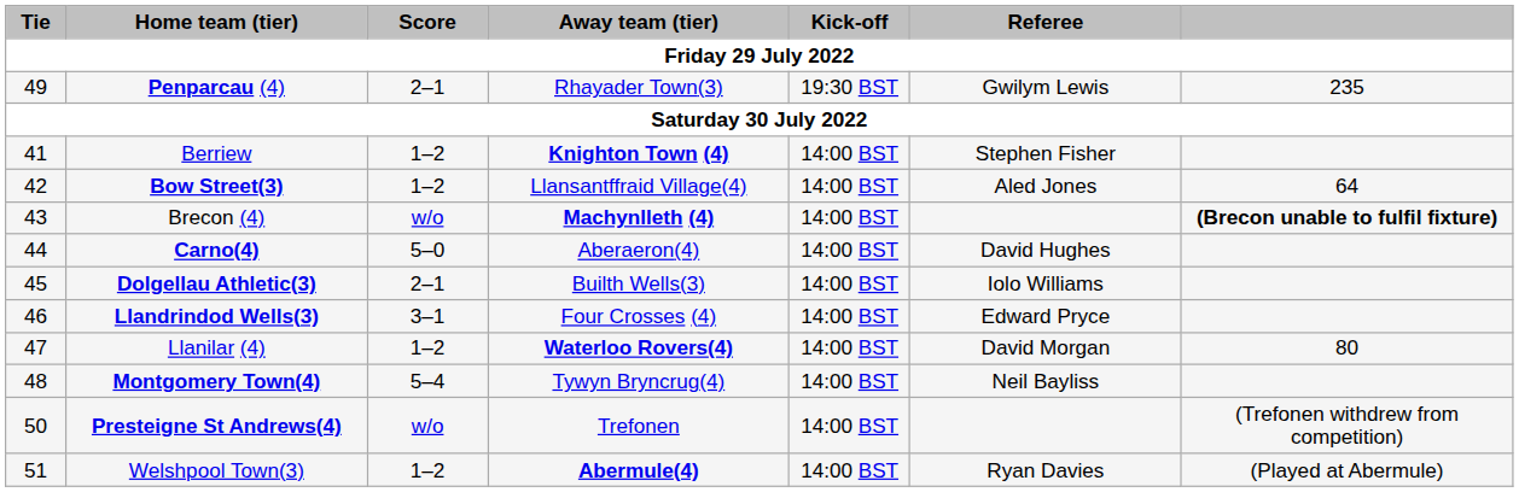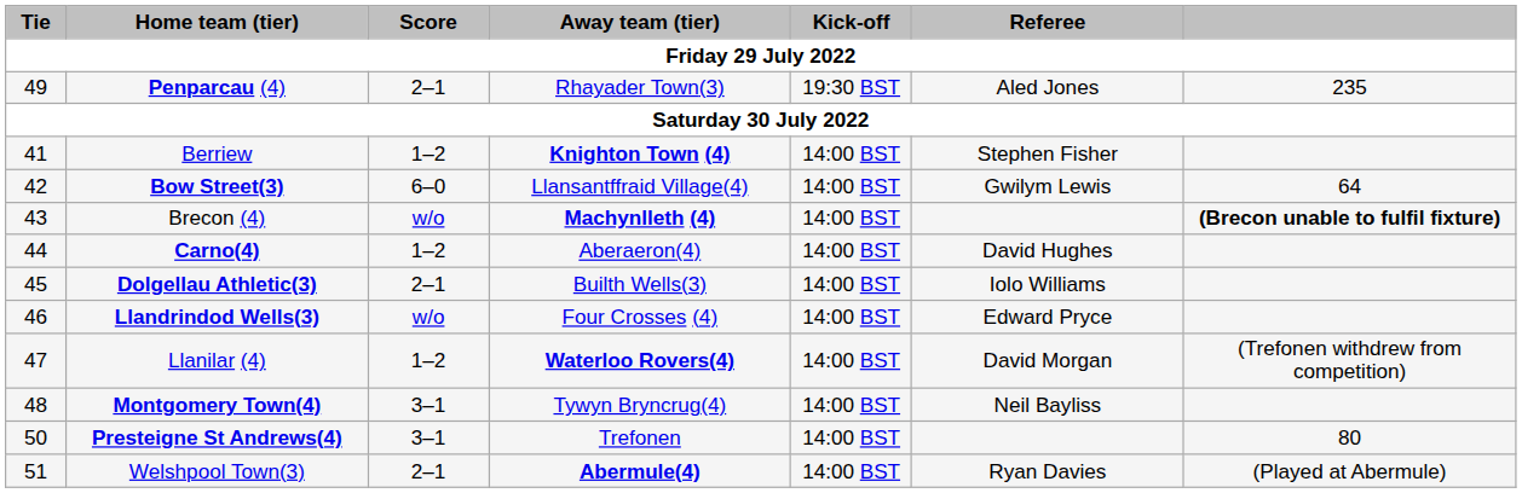Penparcau (4) | Referee: Gwilym Lewis -> Aled Jones
Bow Street(3) | Score: 1–2 -> 6–0
Bow Street(3) | Referee: Aled Jones -> Gwilym Lewis
Carno(4) | Score: 5–0 -> 1–2
Llandrindod Wells(3) | Score: 3–1 -> w/o
Llanilar (4) | column 7: 80 -> (Trefonen withdrew from competition)
Montgomery Town(4) | Score: 5–4 -> 3–1
Presteigne St Andrews(4) | Score: w/o -> 3–1
Presteigne St Andrews(4) | column 7: (Trefonen withdrew from competition) -> 80
Welshpool Town(3) | Score: 1–2 -> 2–1
